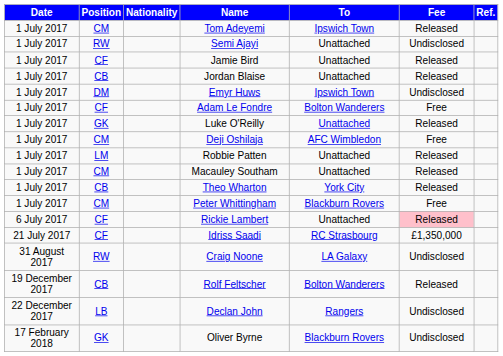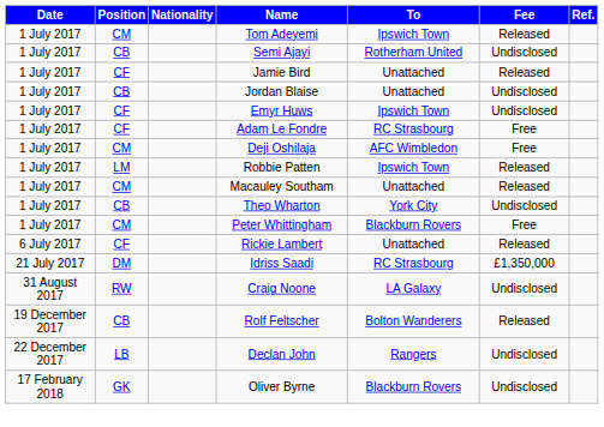Semi Ajayi | Position: RW -> CB
Semi Ajayi | To: Unattached -> Rotherham United
Jordan Blaise | Fee: Released -> Undisclosed
Emyr Huws | Position: DM -> CF
Adam Le Fondre | To: Bolton Wanderers -> RC Strasbourg
- row: 1 July 2017 | GK | Luke O'Reilly | Unattached | Released
Robbie Patten | To: Unattached -> Ipswich Town
Theo Wharton | Fee: Released -> Undisclosed
Rickie Lambert | Fee: pink background -> no background
Idriss Saadi | Position: CF -> DM
